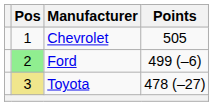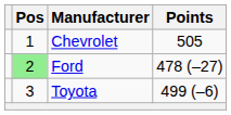Ford | Points: 499 (–6) -> 478 (–27)
Toyota | Pos: khaki background -> no background
Toyota | Points: 478 (–27) -> 499 (–6)
